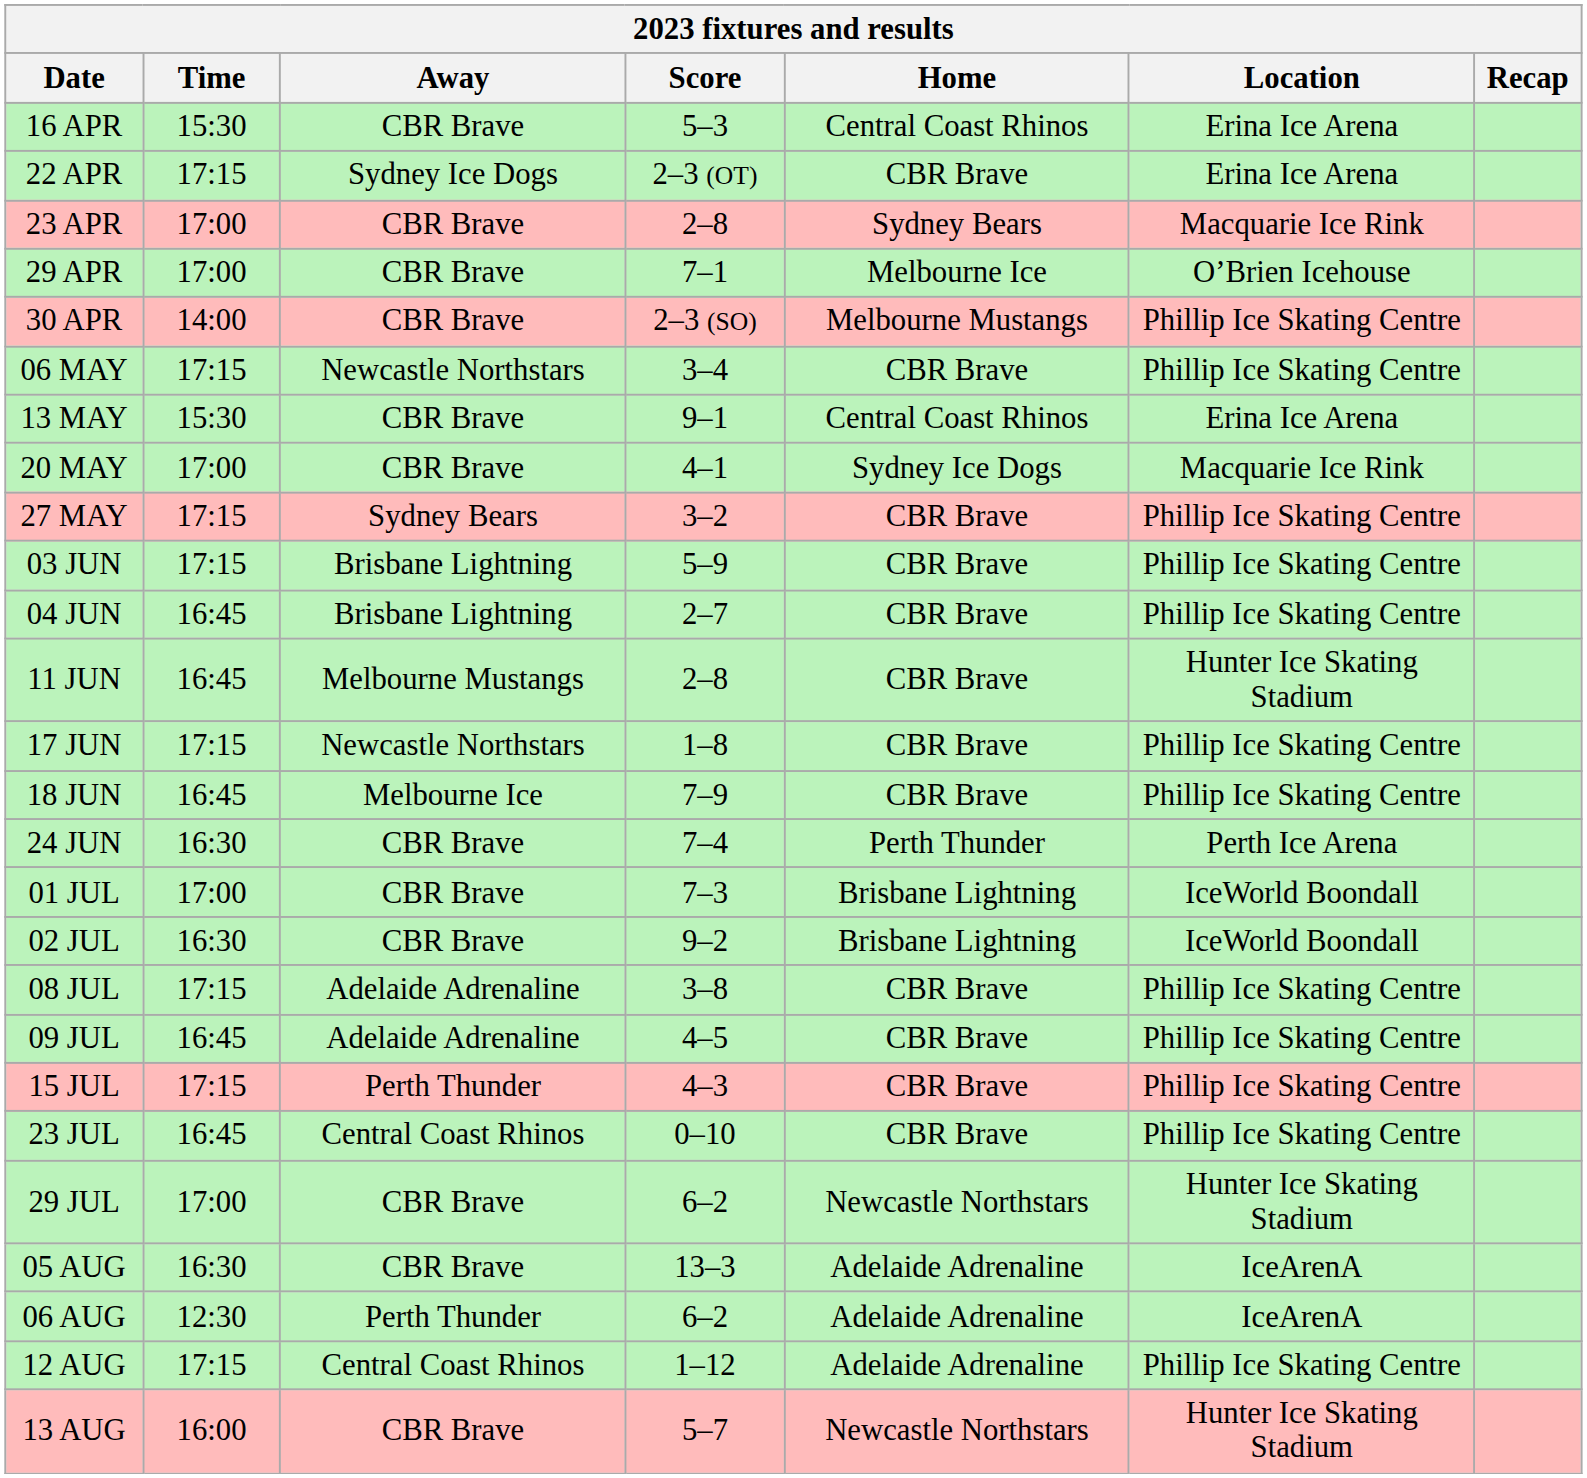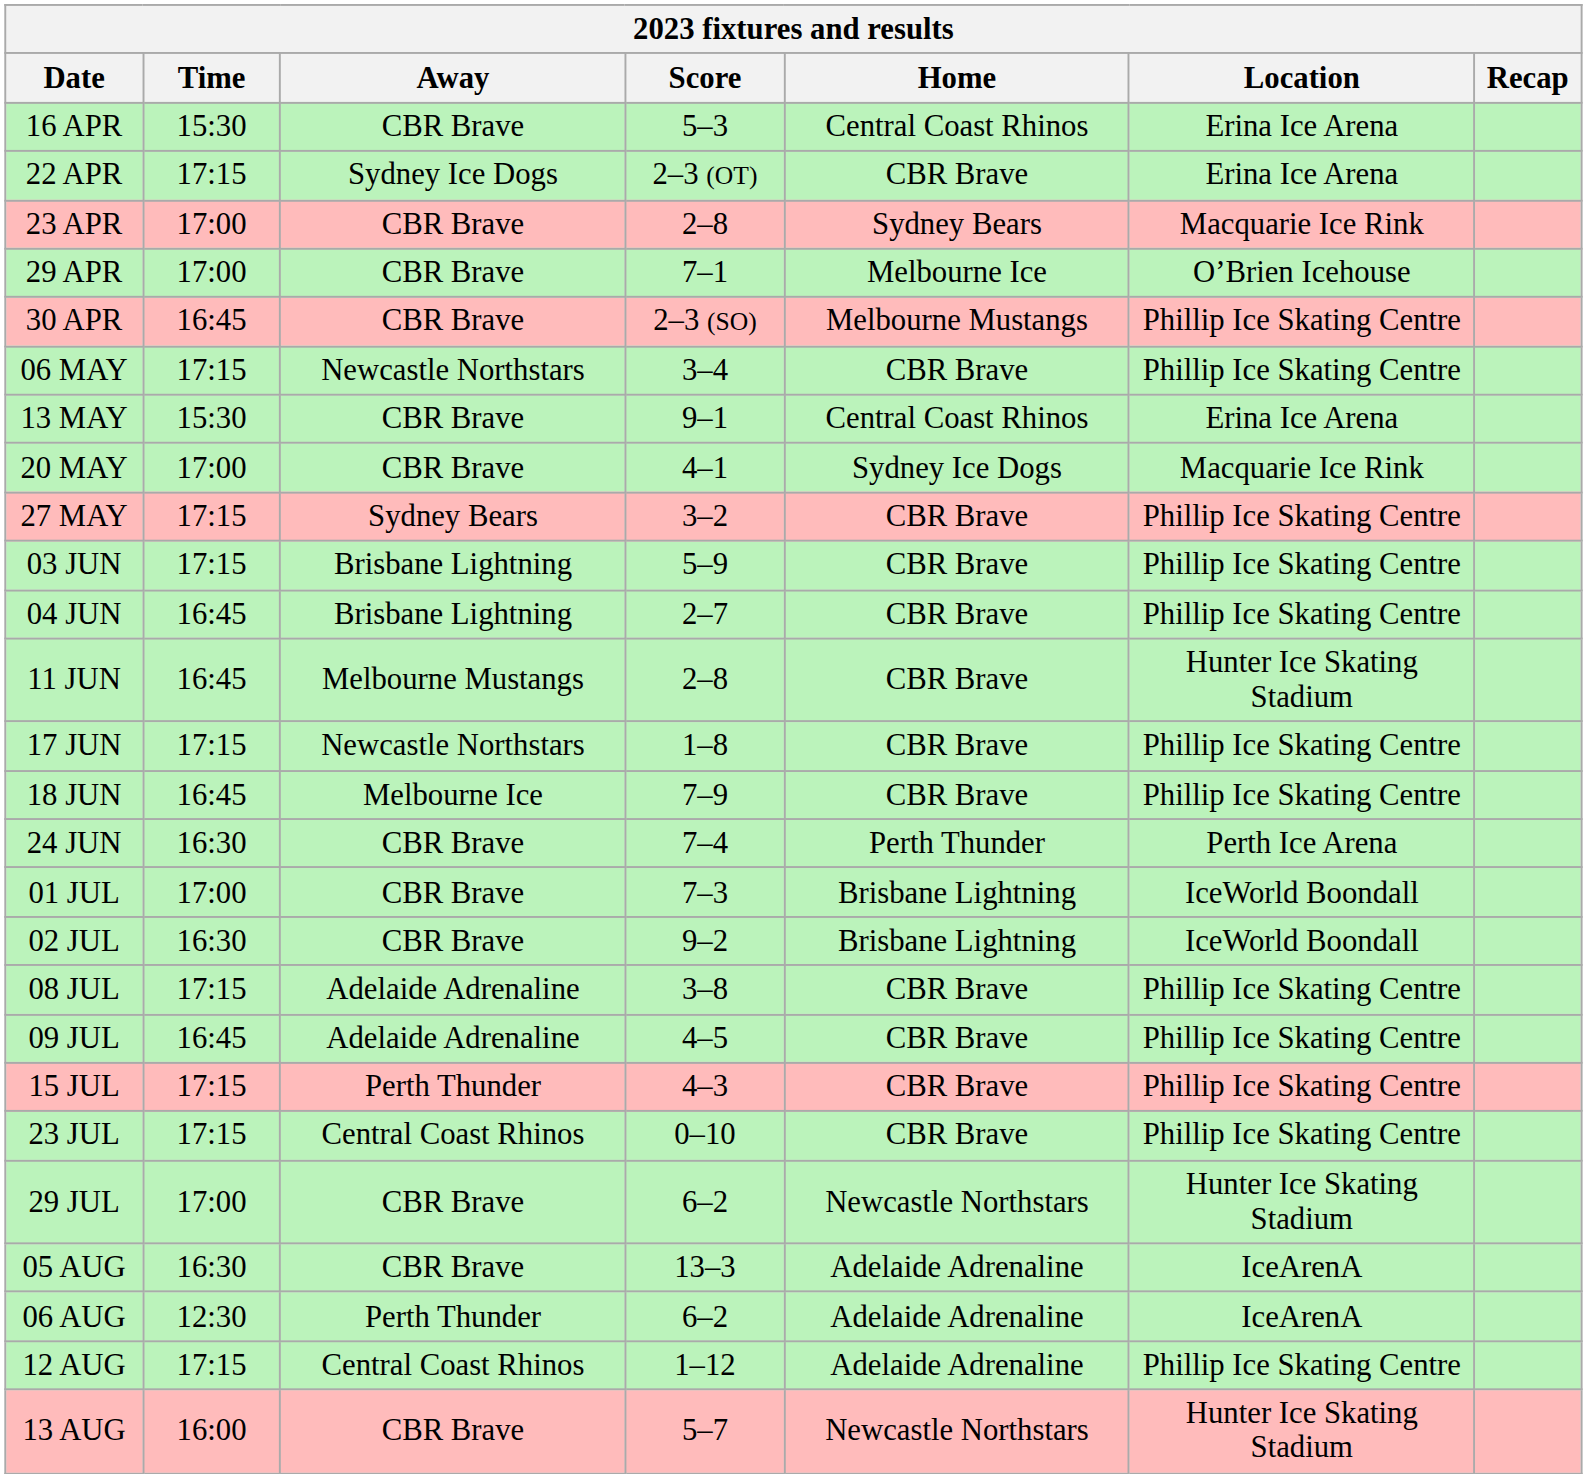30 APR | Time: 14:00 -> 16:45
23 JUL | Time: 16:45 -> 17:15
